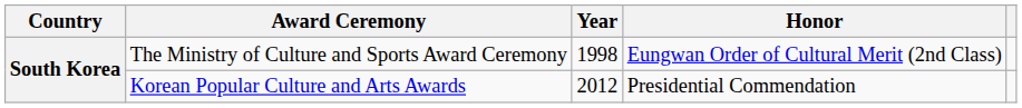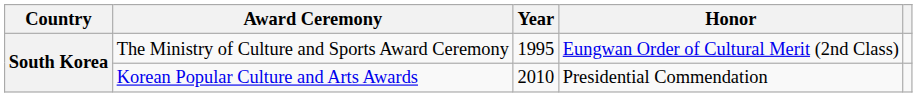The Ministry of Culture and Sports Award Ceremony | Year: 1998 -> 1995
Korean Popular Culture and Arts Awards | Year: 2012 -> 2010
